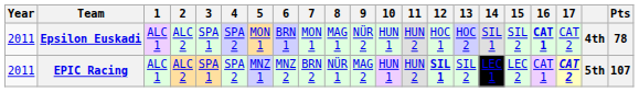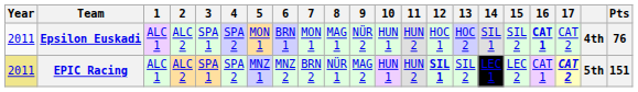Epsilon Euskadi | Pts: 78 -> 76
EPIC Racing | Year: no background -> khaki background
EPIC Racing | Pts: 107 -> 151
